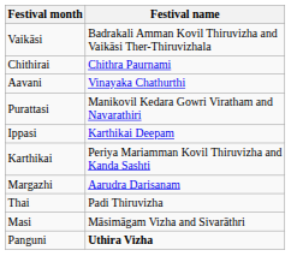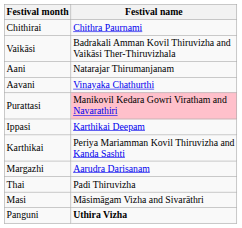rows swapped: Chithirai <-> Vaikāsi
+ row: Aani | Natarajar Thirumanjanam
Purattasi | Festival name: no background -> pink background
